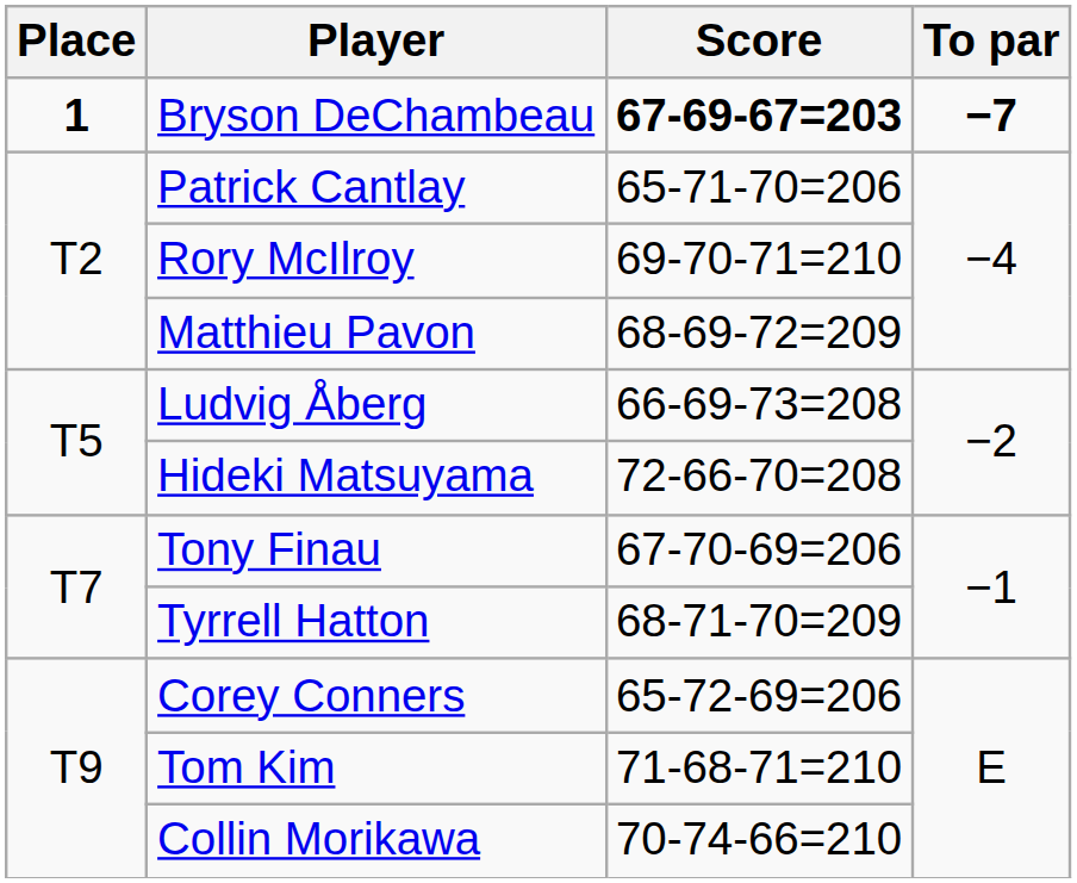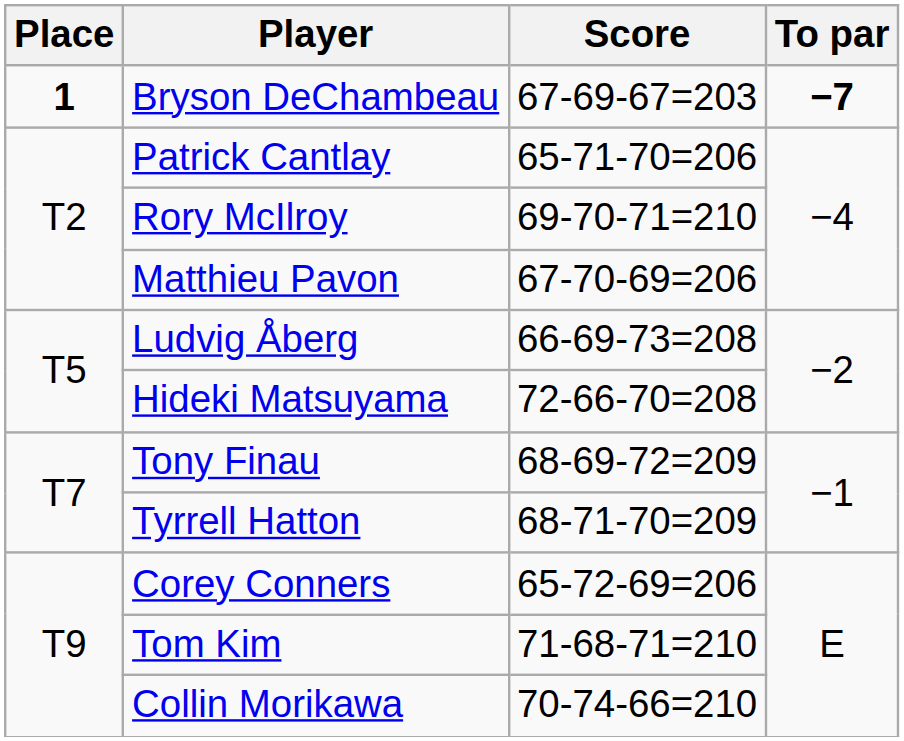Bryson DeChambeau | Score: bold -> normal
Matthieu Pavon | Score: 68-69-72=209 -> 67-70-69=206
Tony Finau | Score: 67-70-69=206 -> 68-69-72=209
